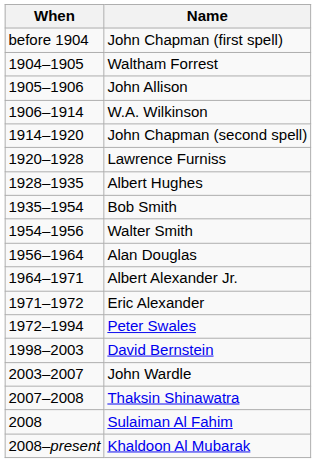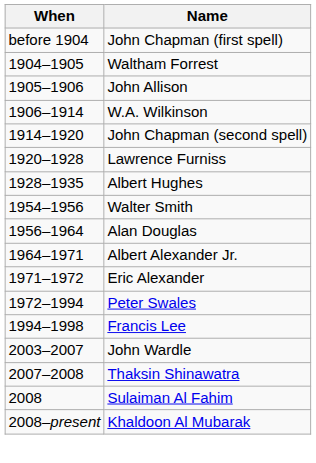- row: 1935–1954 | Bob Smith
+ row: 1994–1998 | Francis Lee
- row: 1998–2003 | David Bernstein
